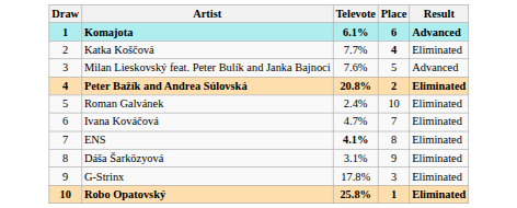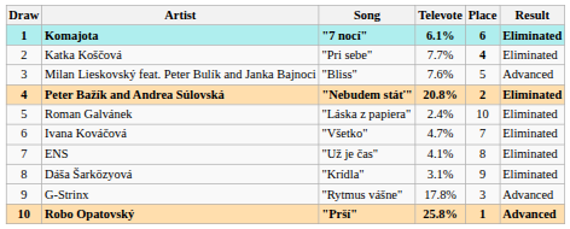+ column: Song | "7 nocí" | "Pri sebe" | "Bliss" | "Nebudem stáť" | "Láska z papiera" | "Všetko" | "Už je čas" | "Krídla" | "Rytmus vášne" | "Prší"
Komajota | Result: Advanced -> Eliminated
ENS | Televote: bold -> normal
G-Strinx | Result: Eliminated -> Advanced
Robo Opatovský | Result: Eliminated -> Advanced
